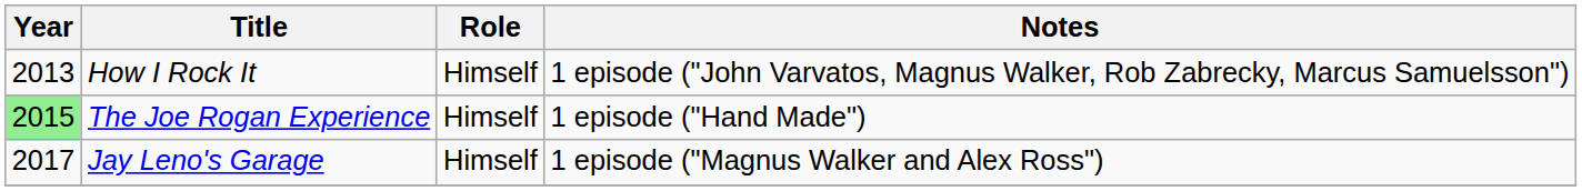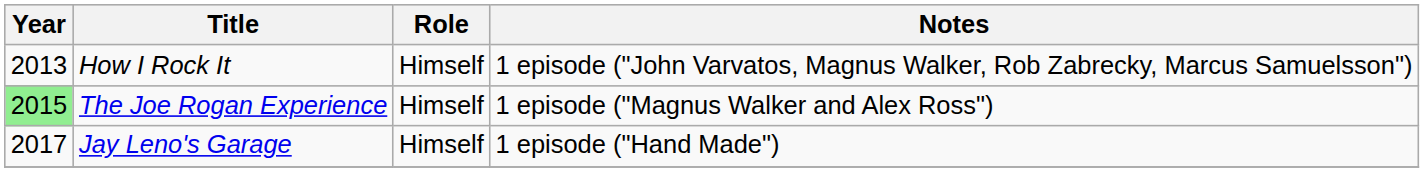The Joe Rogan Experience | Notes: 1 episode ("Hand Made") -> 1 episode ("Magnus Walker and Alex Ross")
Jay Leno's Garage | Notes: 1 episode ("Magnus Walker and Alex Ross") -> 1 episode ("Hand Made")
